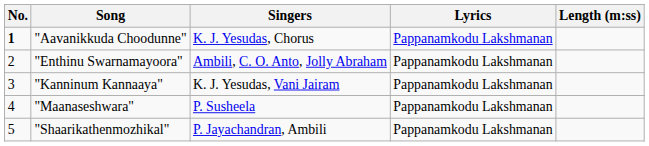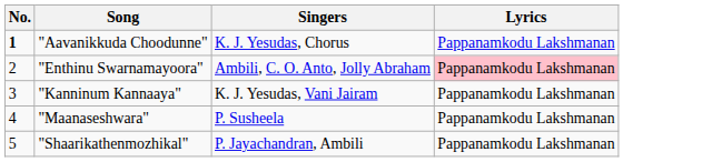- column: Length (m:ss)
"Enthinu Swarnamayoora" | Lyrics: no background -> pink background
